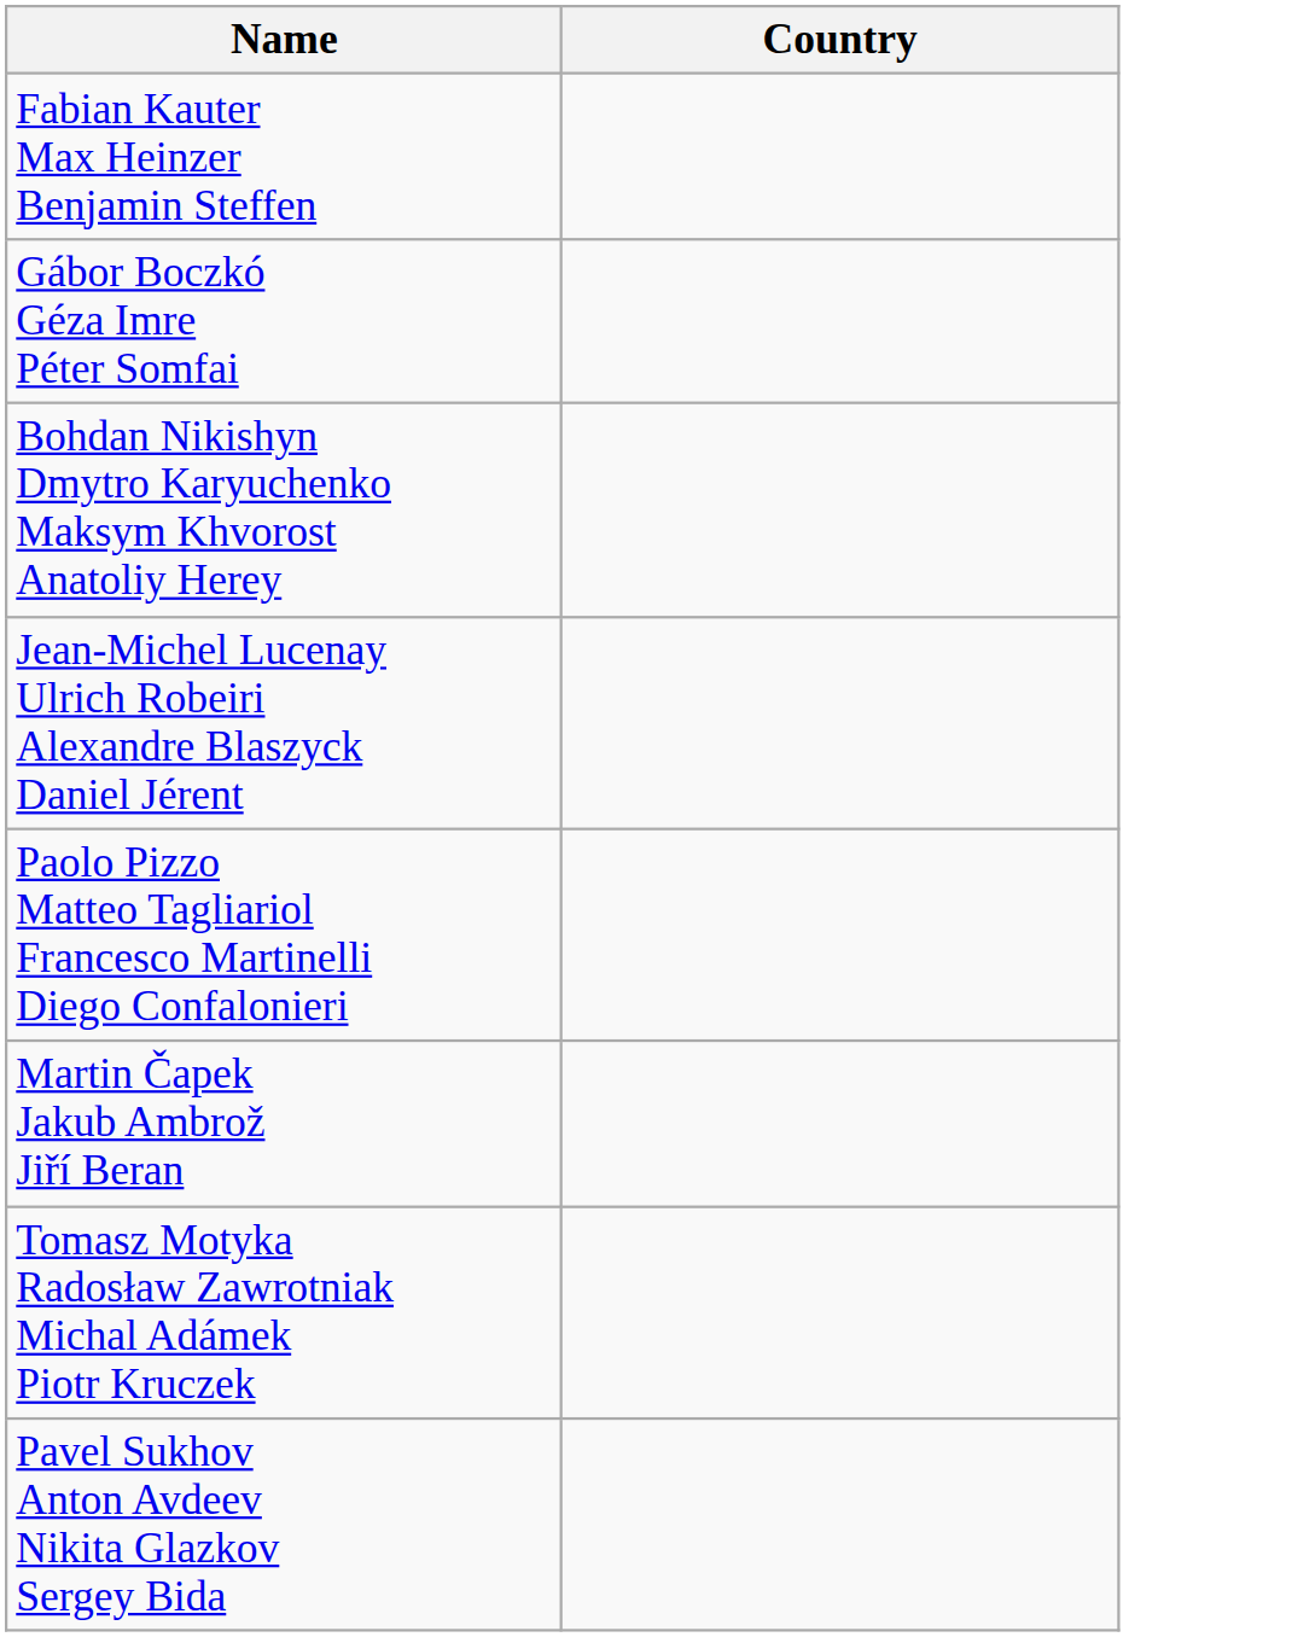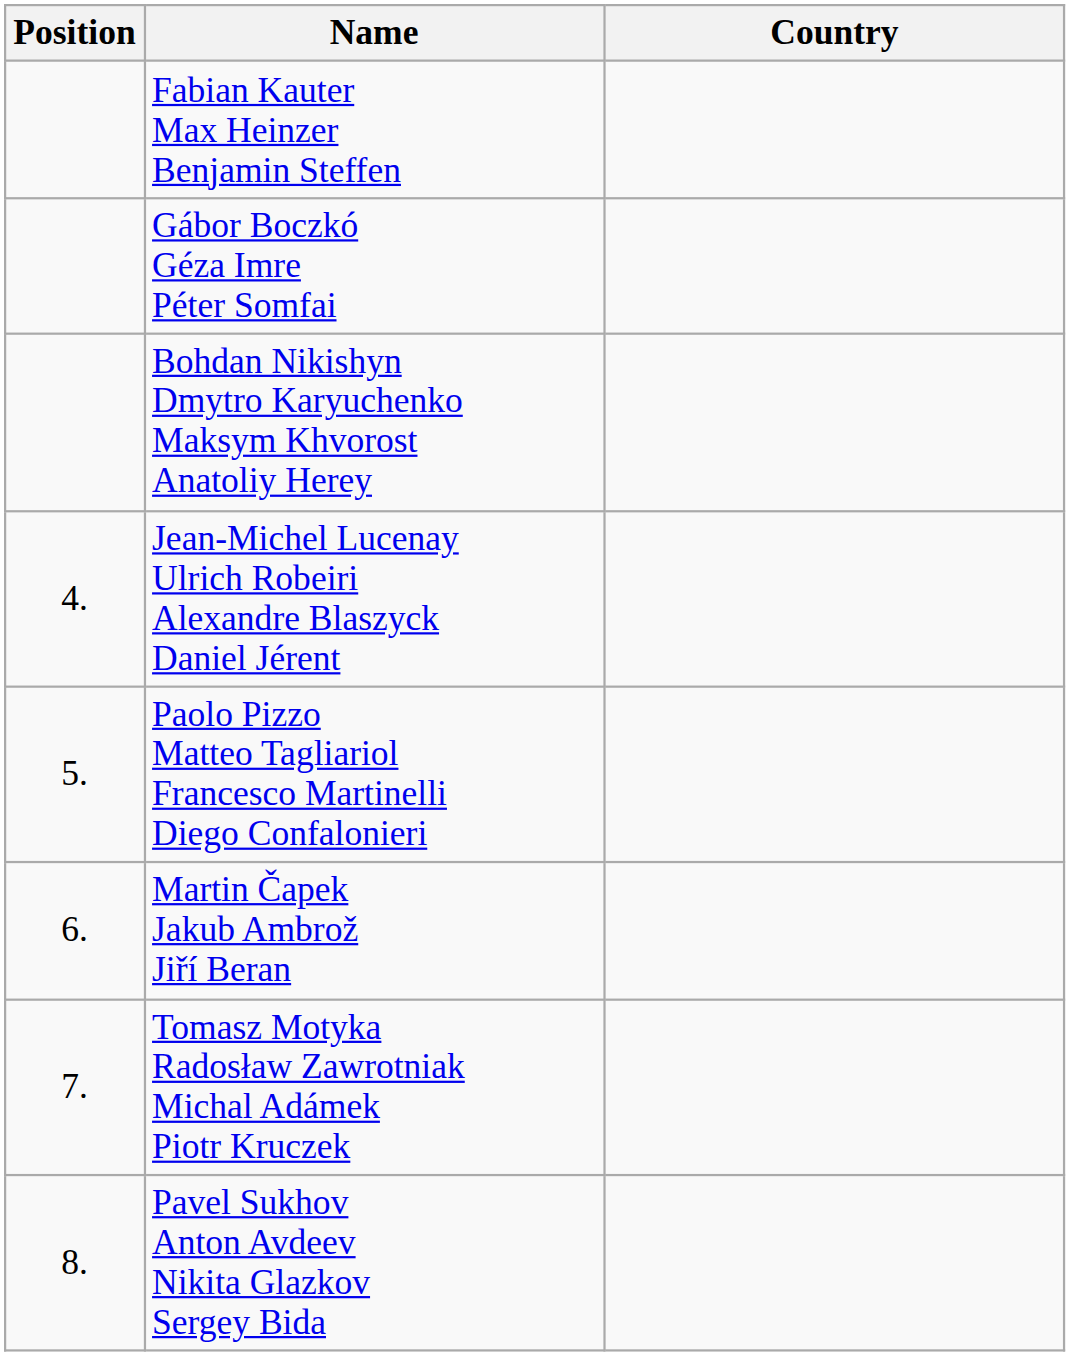+ column: Position | 4. | 5. | 6. | 7. | 8.
